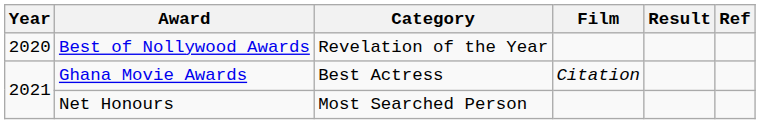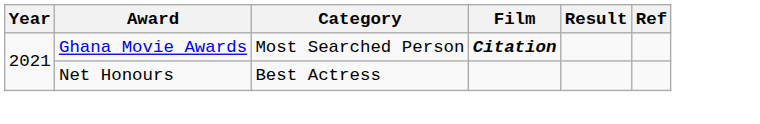- row: 2020 | Best of Nollywood Awards | Revelation of the Year
Ghana Movie Awards | Category: Best Actress -> Most Searched Person
Ghana Movie Awards | Film: normal -> bold
Net Honours | Category: Most Searched Person -> Best Actress
